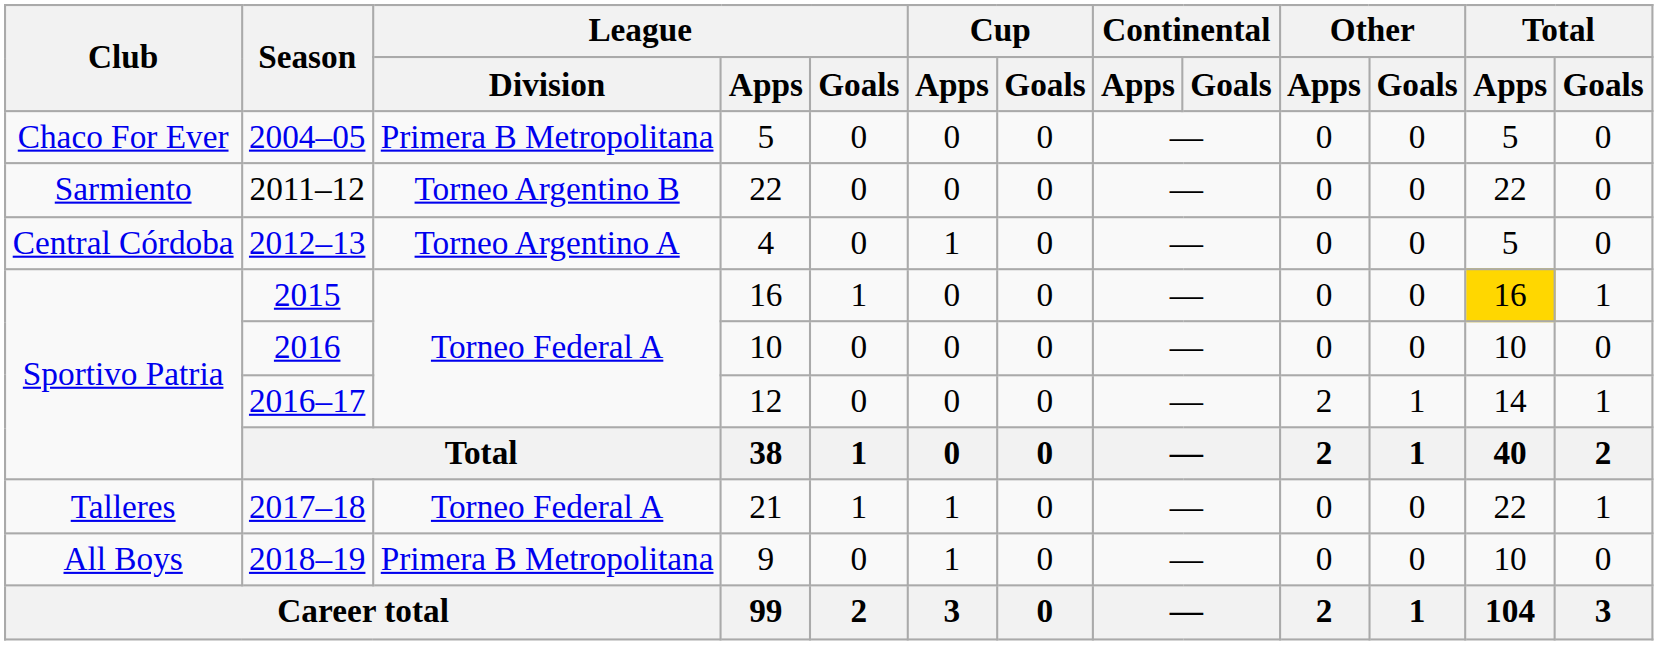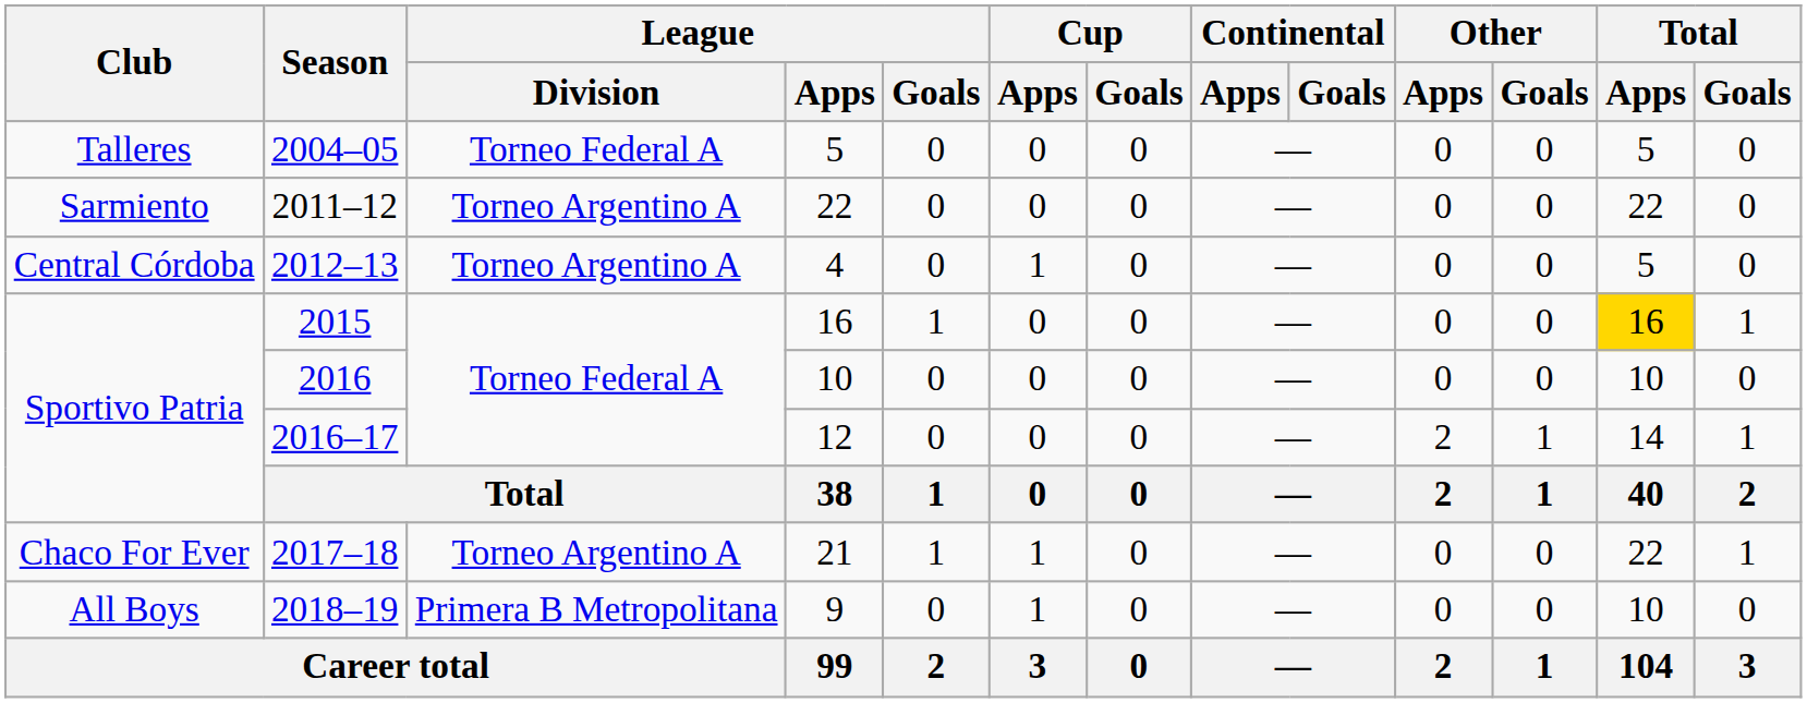2004–05 | Club: Chaco For Ever -> Talleres
2004–05 | League / Division: Primera B Metropolitana -> Torneo Federal A
2011–12 | League / Division: Torneo Argentino B -> Torneo Argentino A
2017–18 | Club: Talleres -> Chaco For Ever
2017–18 | League / Division: Torneo Federal A -> Torneo Argentino A
